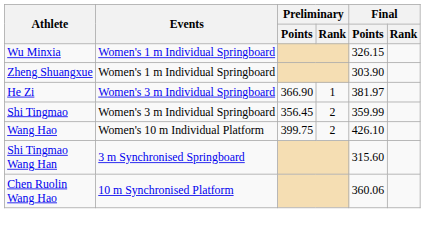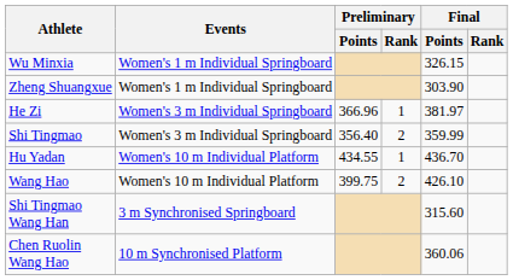He Zi | Preliminary / Points: 366.90 -> 366.96
Shi Tingmao | Preliminary / Points: 356.45 -> 356.40
+ row: Hu Yadan | Women's 10 m Individual Platform | 434.55 | 1 | 436.70
